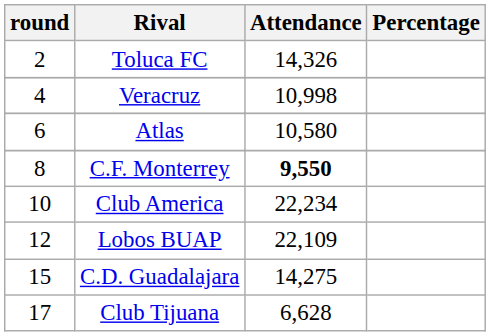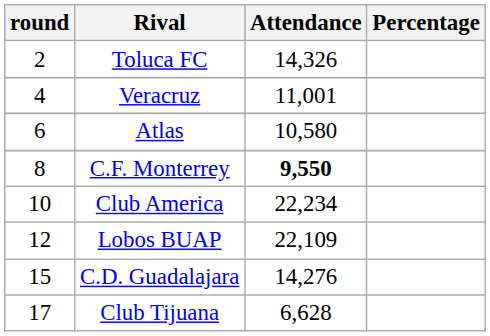Veracruz | Attendance: 10,998 -> 11,001
C.D. Guadalajara | Attendance: 14,275 -> 14,276
